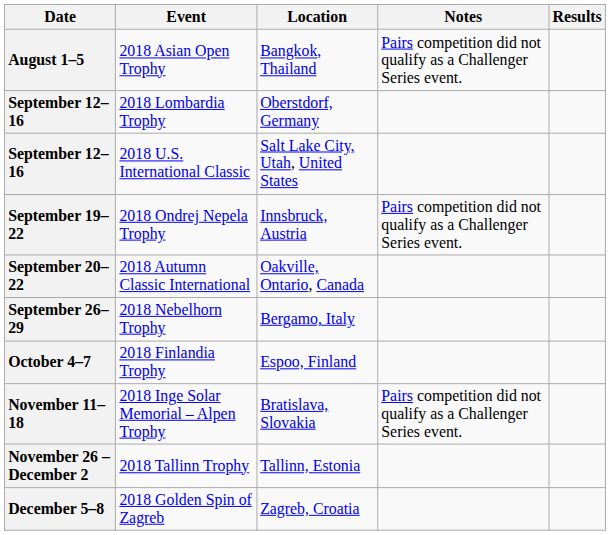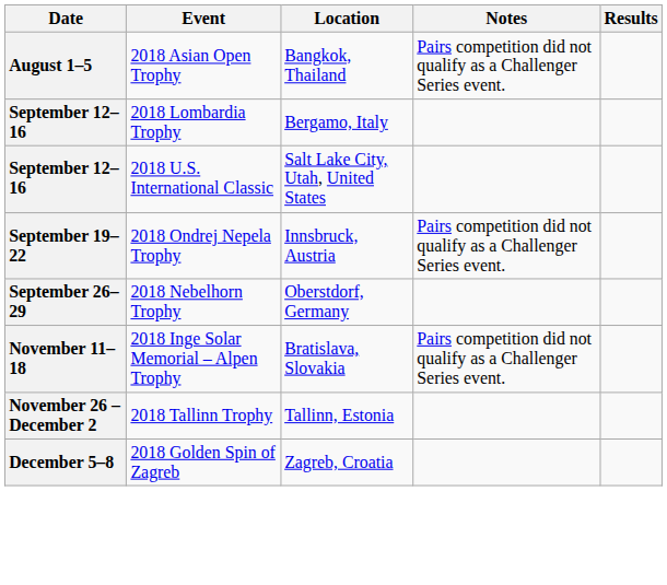September 12–16 / 2018 Lombardia Trophy | Location: Oberstdorf, Germany -> Bergamo, Italy
- row: September 20–22 | 2018 Autumn Classic International | Oakville, Ontario, Canada
September 26–29 | Location: Bergamo, Italy -> Oberstdorf, Germany
- row: October 4–7 | 2018 Finlandia Trophy | Espoo, Finland
